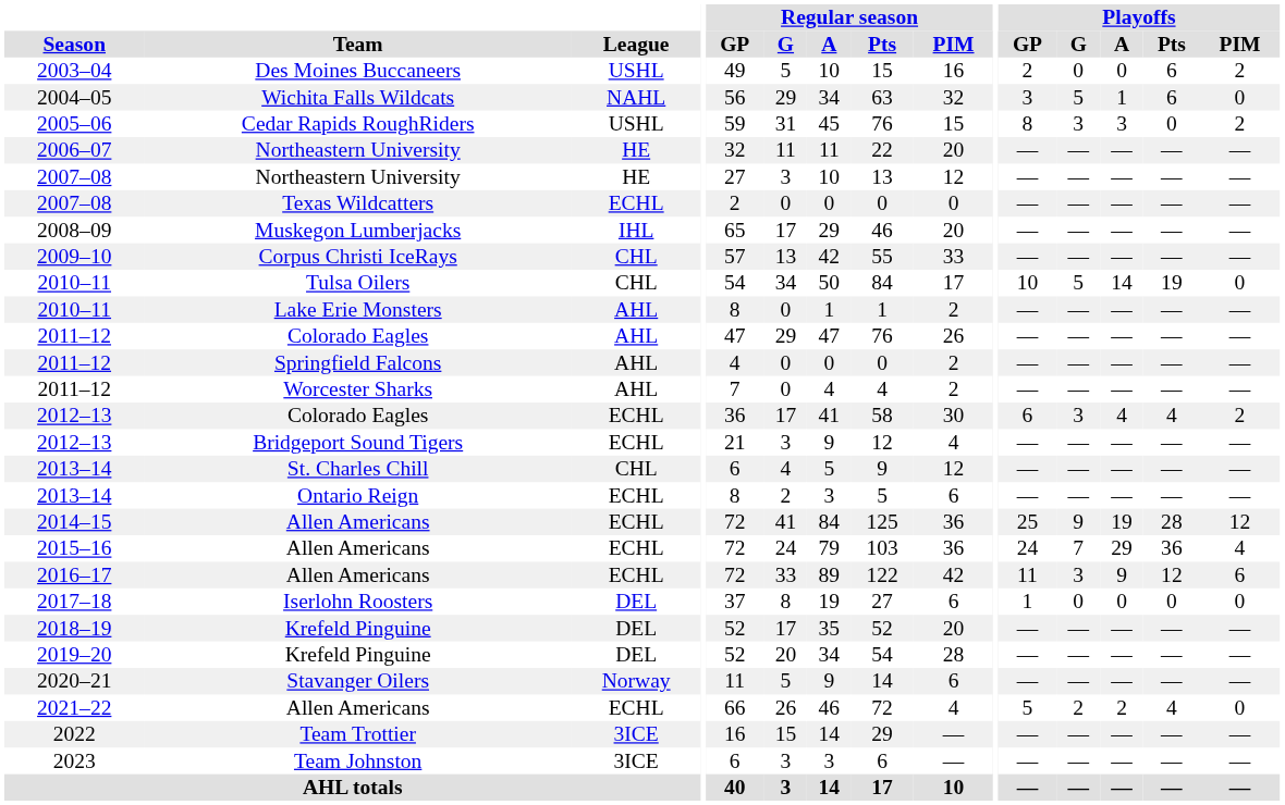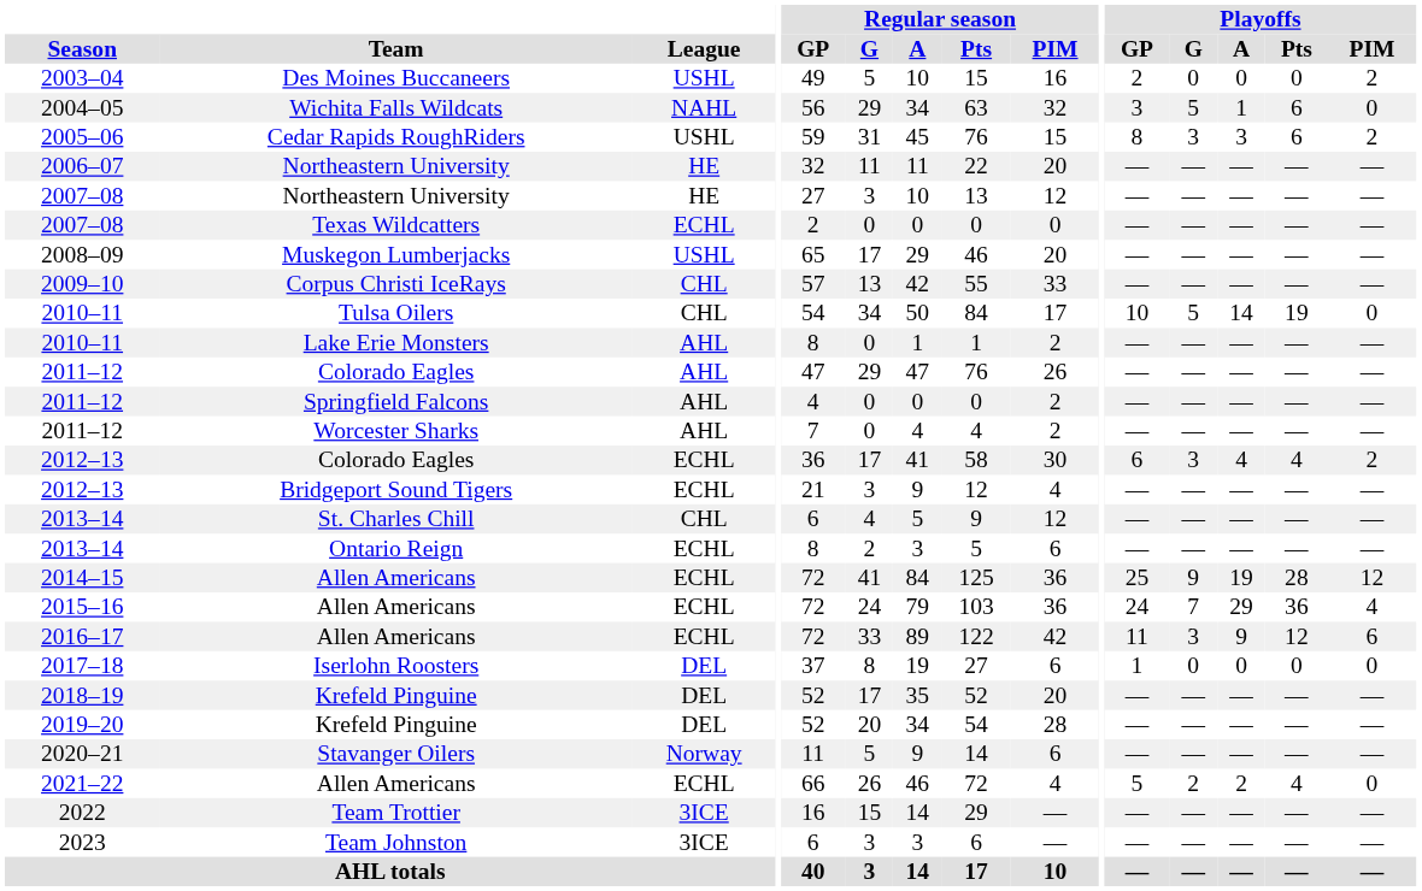2003–04 | Playoffs / Pts: 6 -> 0
2005–06 | Playoffs / Pts: 0 -> 6
2008–09 | League: IHL -> USHL
